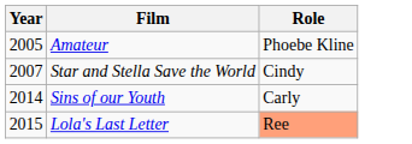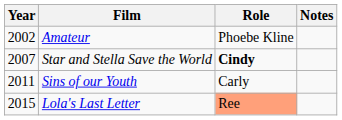+ column: Notes
Amateur | Year: 2005 -> 2002
Star and Stella Save the World | Role: normal -> bold
Sins of our Youth | Year: 2014 -> 2011
